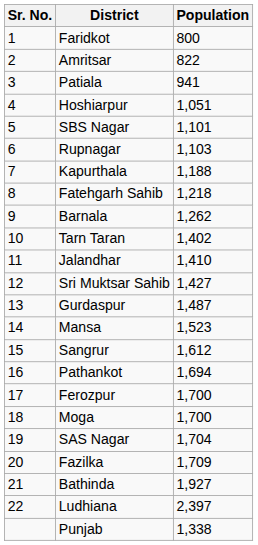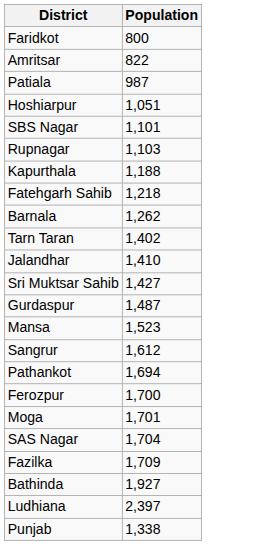- column: Sr. No. | 1 | 2 | 3 | 4 | 5 | 6 | 7 | 8 | 9 | 10 | 11 | 12 | 13 | 14 | 15 | 16 | 17 | 18 | 19 | 20 | 21 | 22
Patiala | Population: 941 -> 987
Moga | Population: 1,700 -> 1,701
